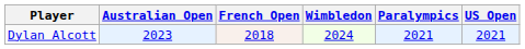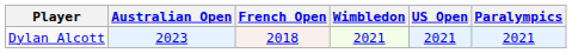columns swapped: US Open <-> Paralympics
Dylan Alcott | Wimbledon: 2024 -> 2021
